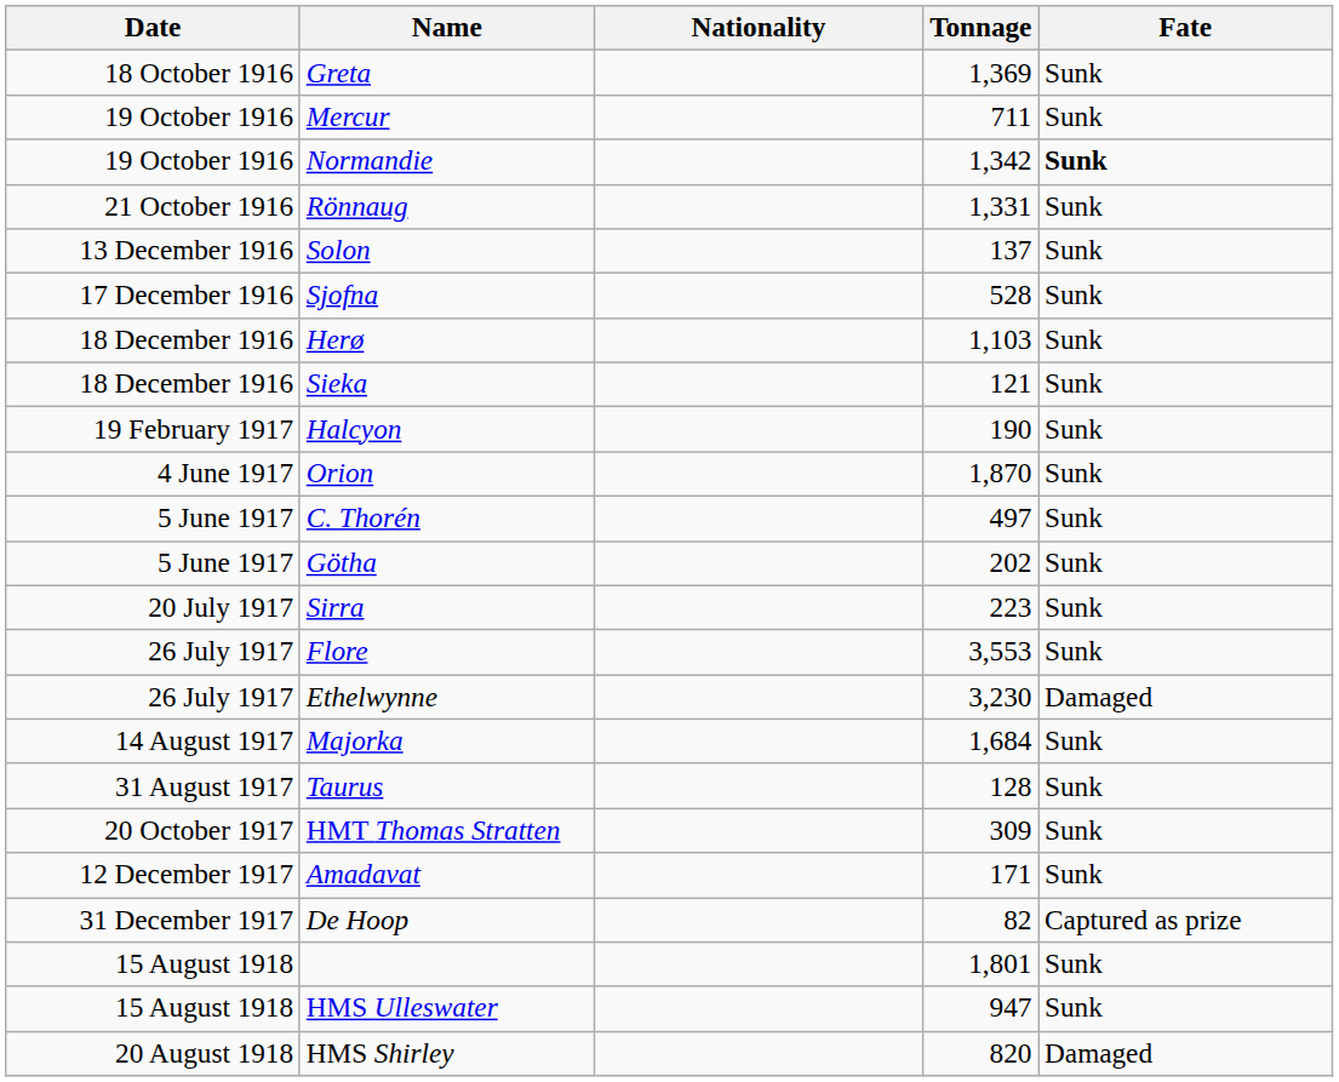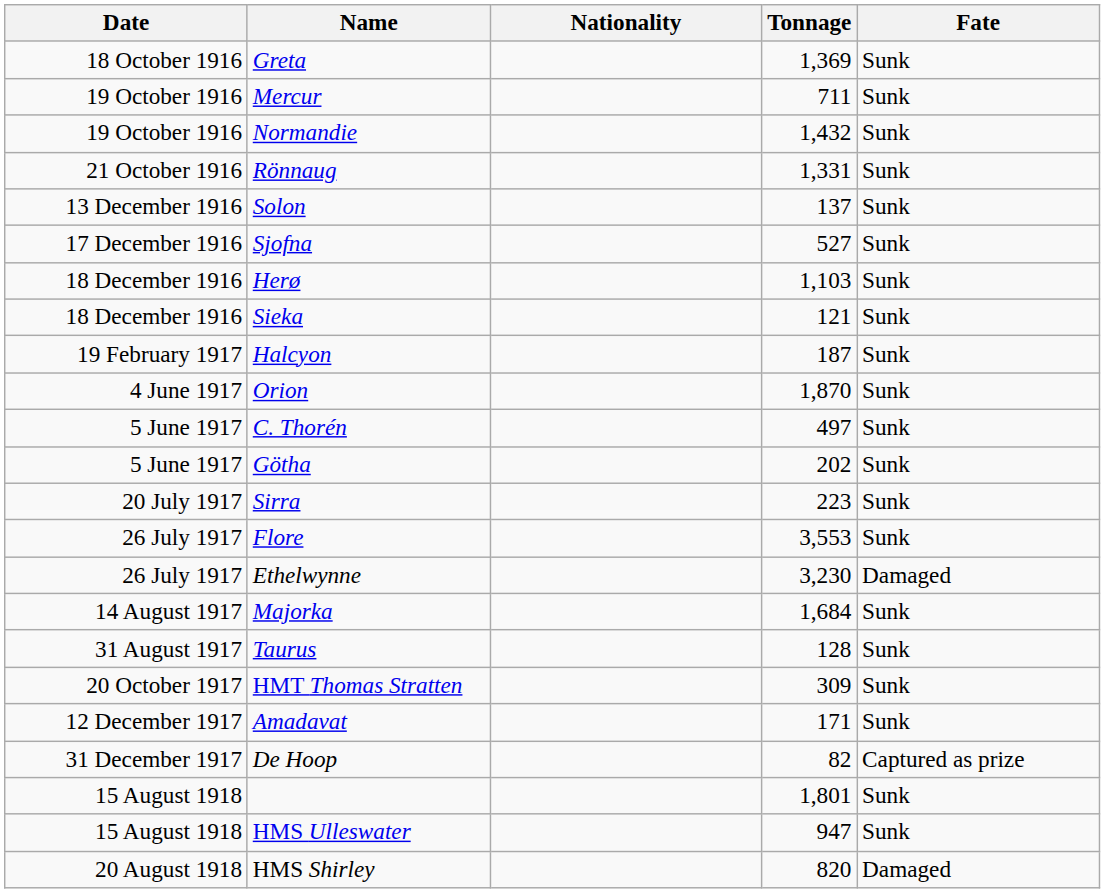Normandie | Tonnage: 1,342 -> 1,432
Normandie | Fate: bold -> normal
Sjofna | Tonnage: 528 -> 527
Halcyon | Tonnage: 190 -> 187
